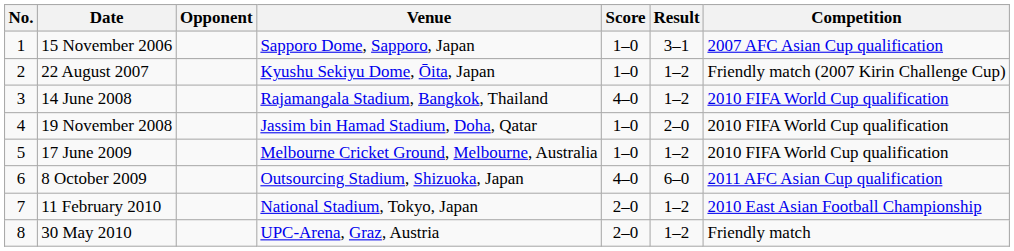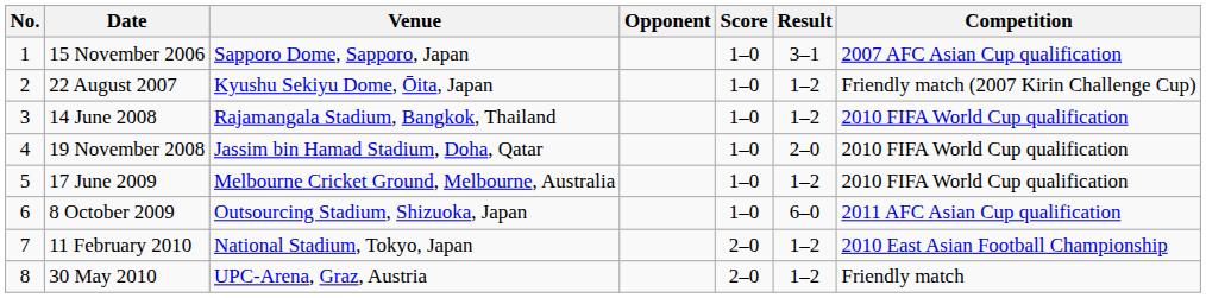columns swapped: Venue <-> Opponent
14 June 2008 | Score: 4–0 -> 1–0
8 October 2009 | Score: 4–0 -> 1–0
